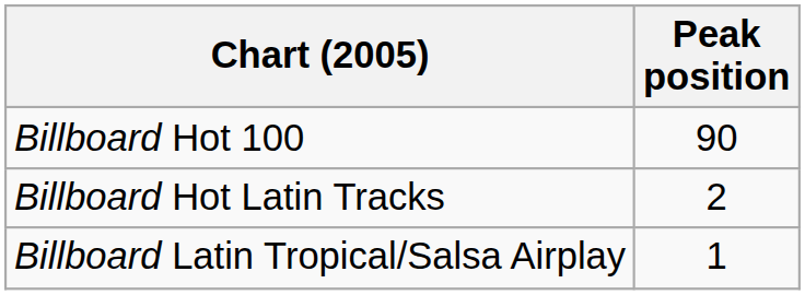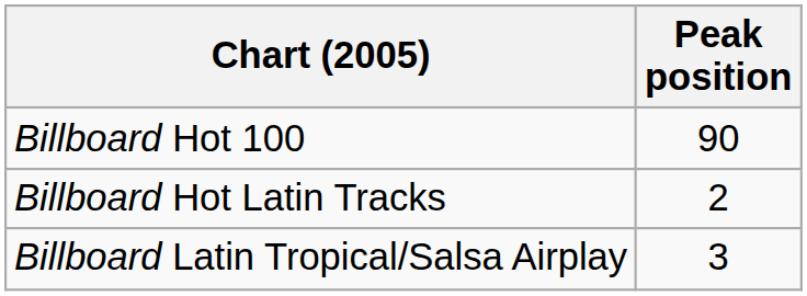Billboard Latin Tropical/Salsa Airplay | Peak position: 1 -> 3
